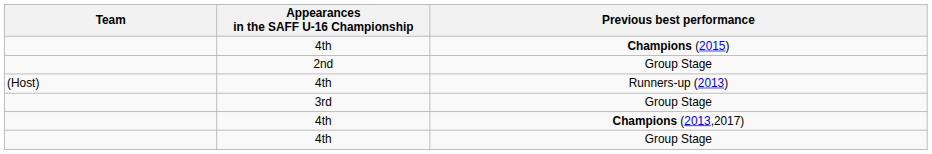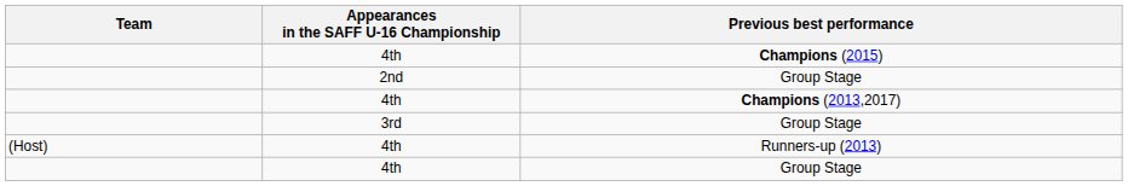rows swapped: Champions (2013,2017) <-> Runners-up (2013)
